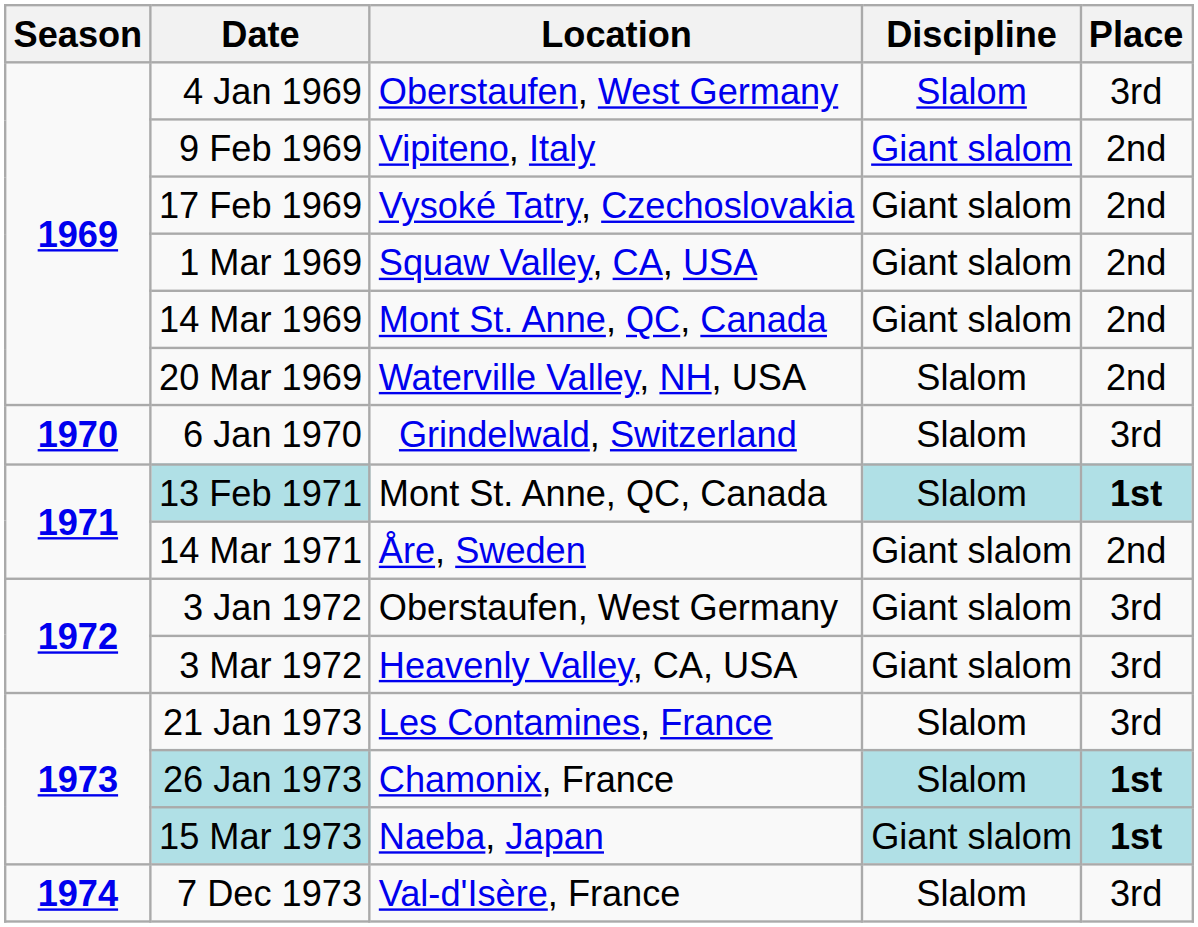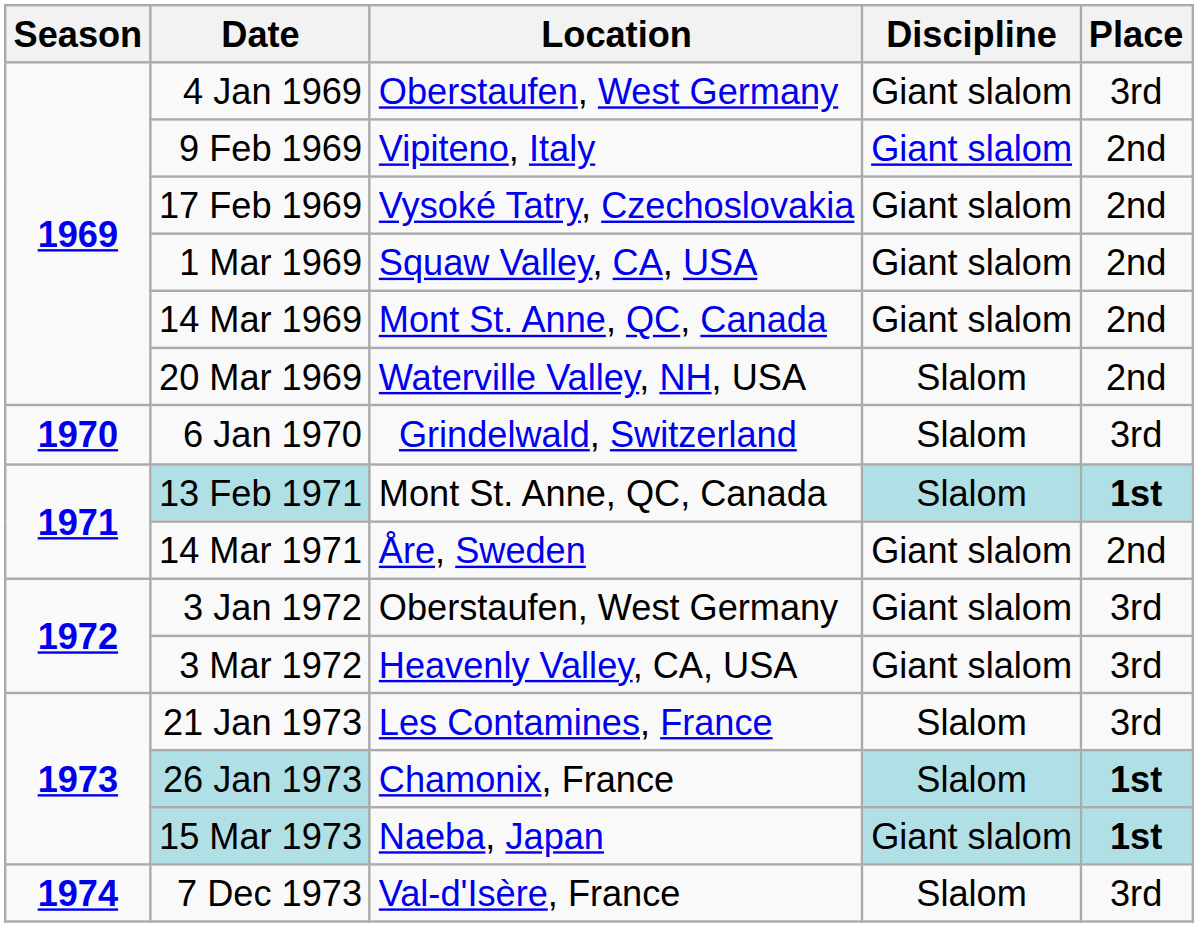4 Jan 1969 | Discipline: Slalom -> Giant slalom
